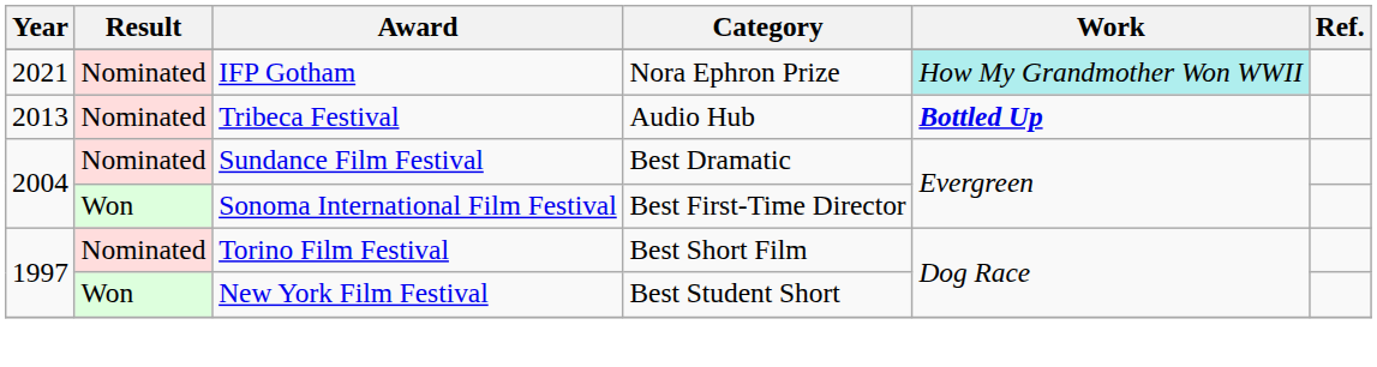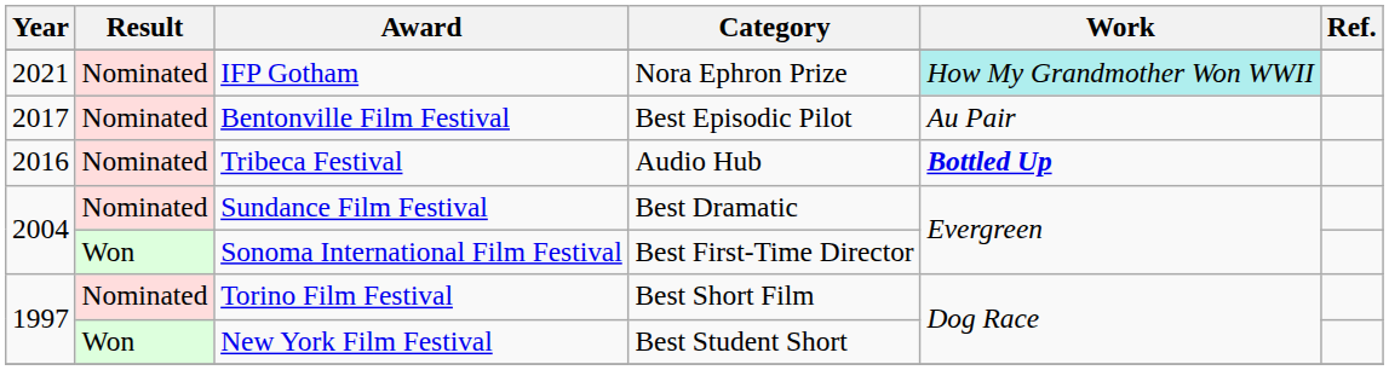+ row: 2017 | Nominated | Bentonville Film Festival | Best Episodic Pilot | Au Pair
Tribeca Festival | Year: 2013 -> 2016
